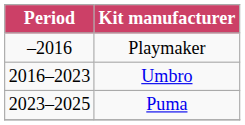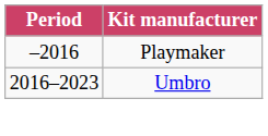- row: 2023–2025 | Puma
